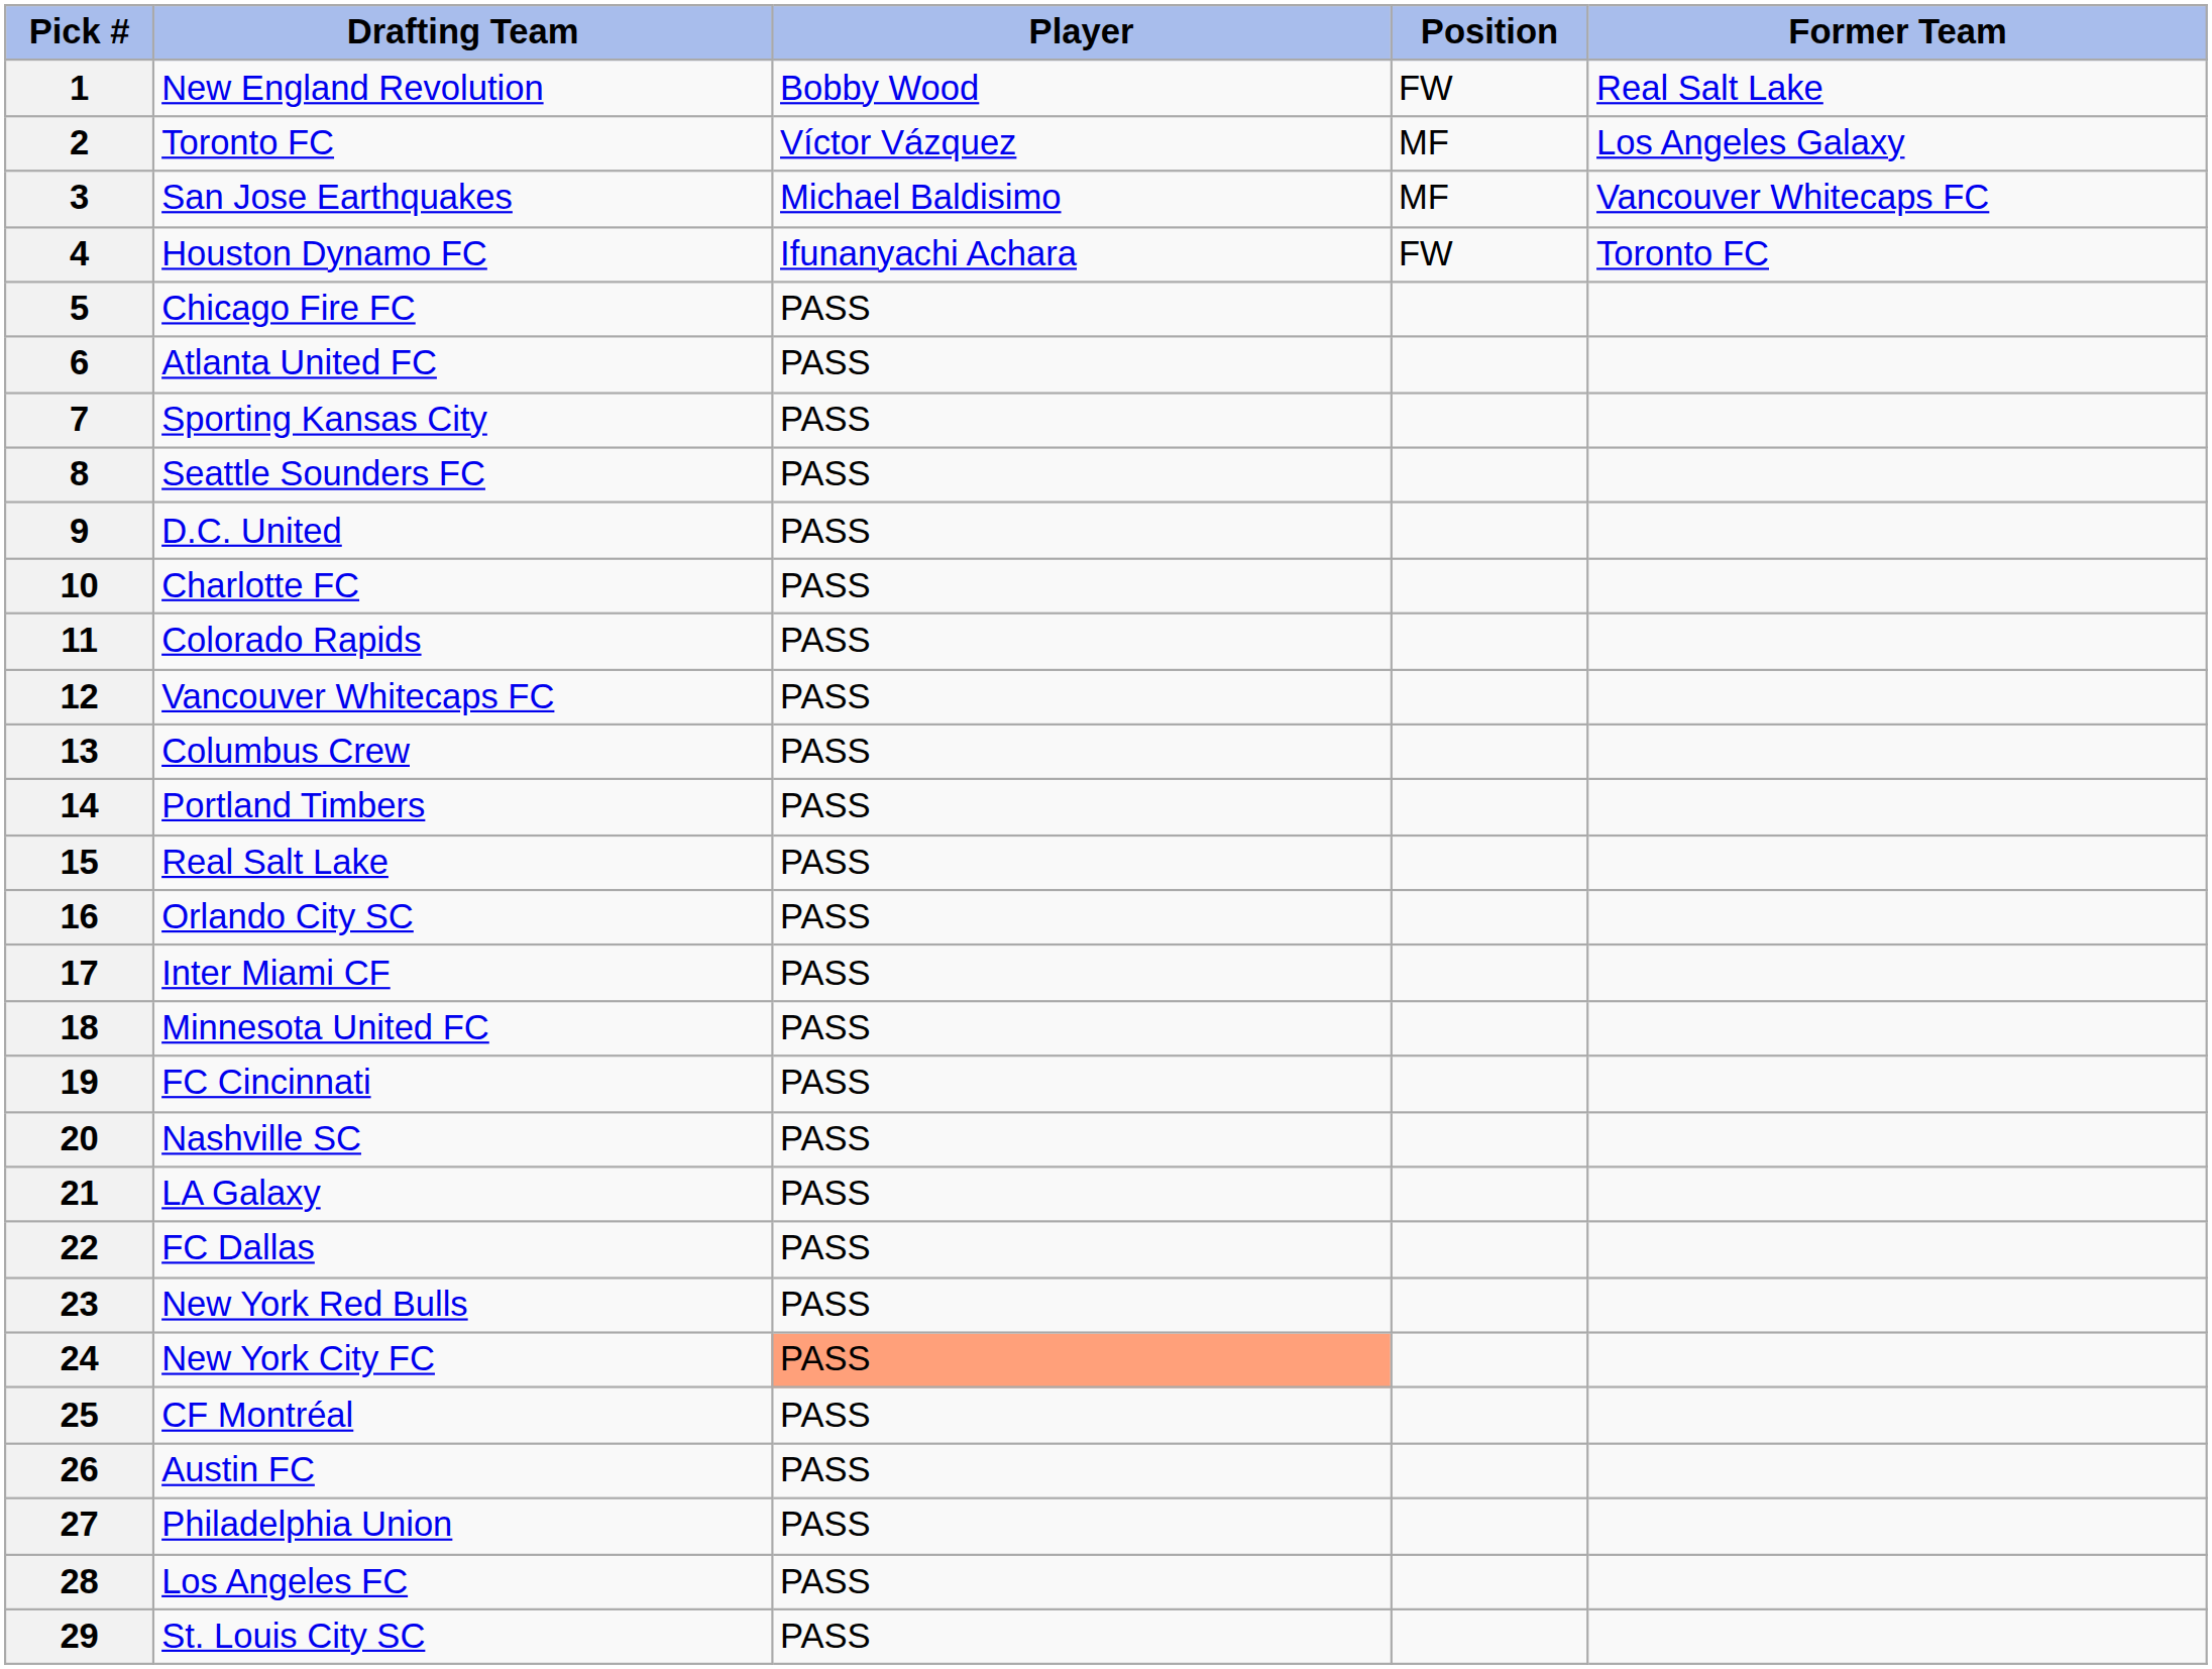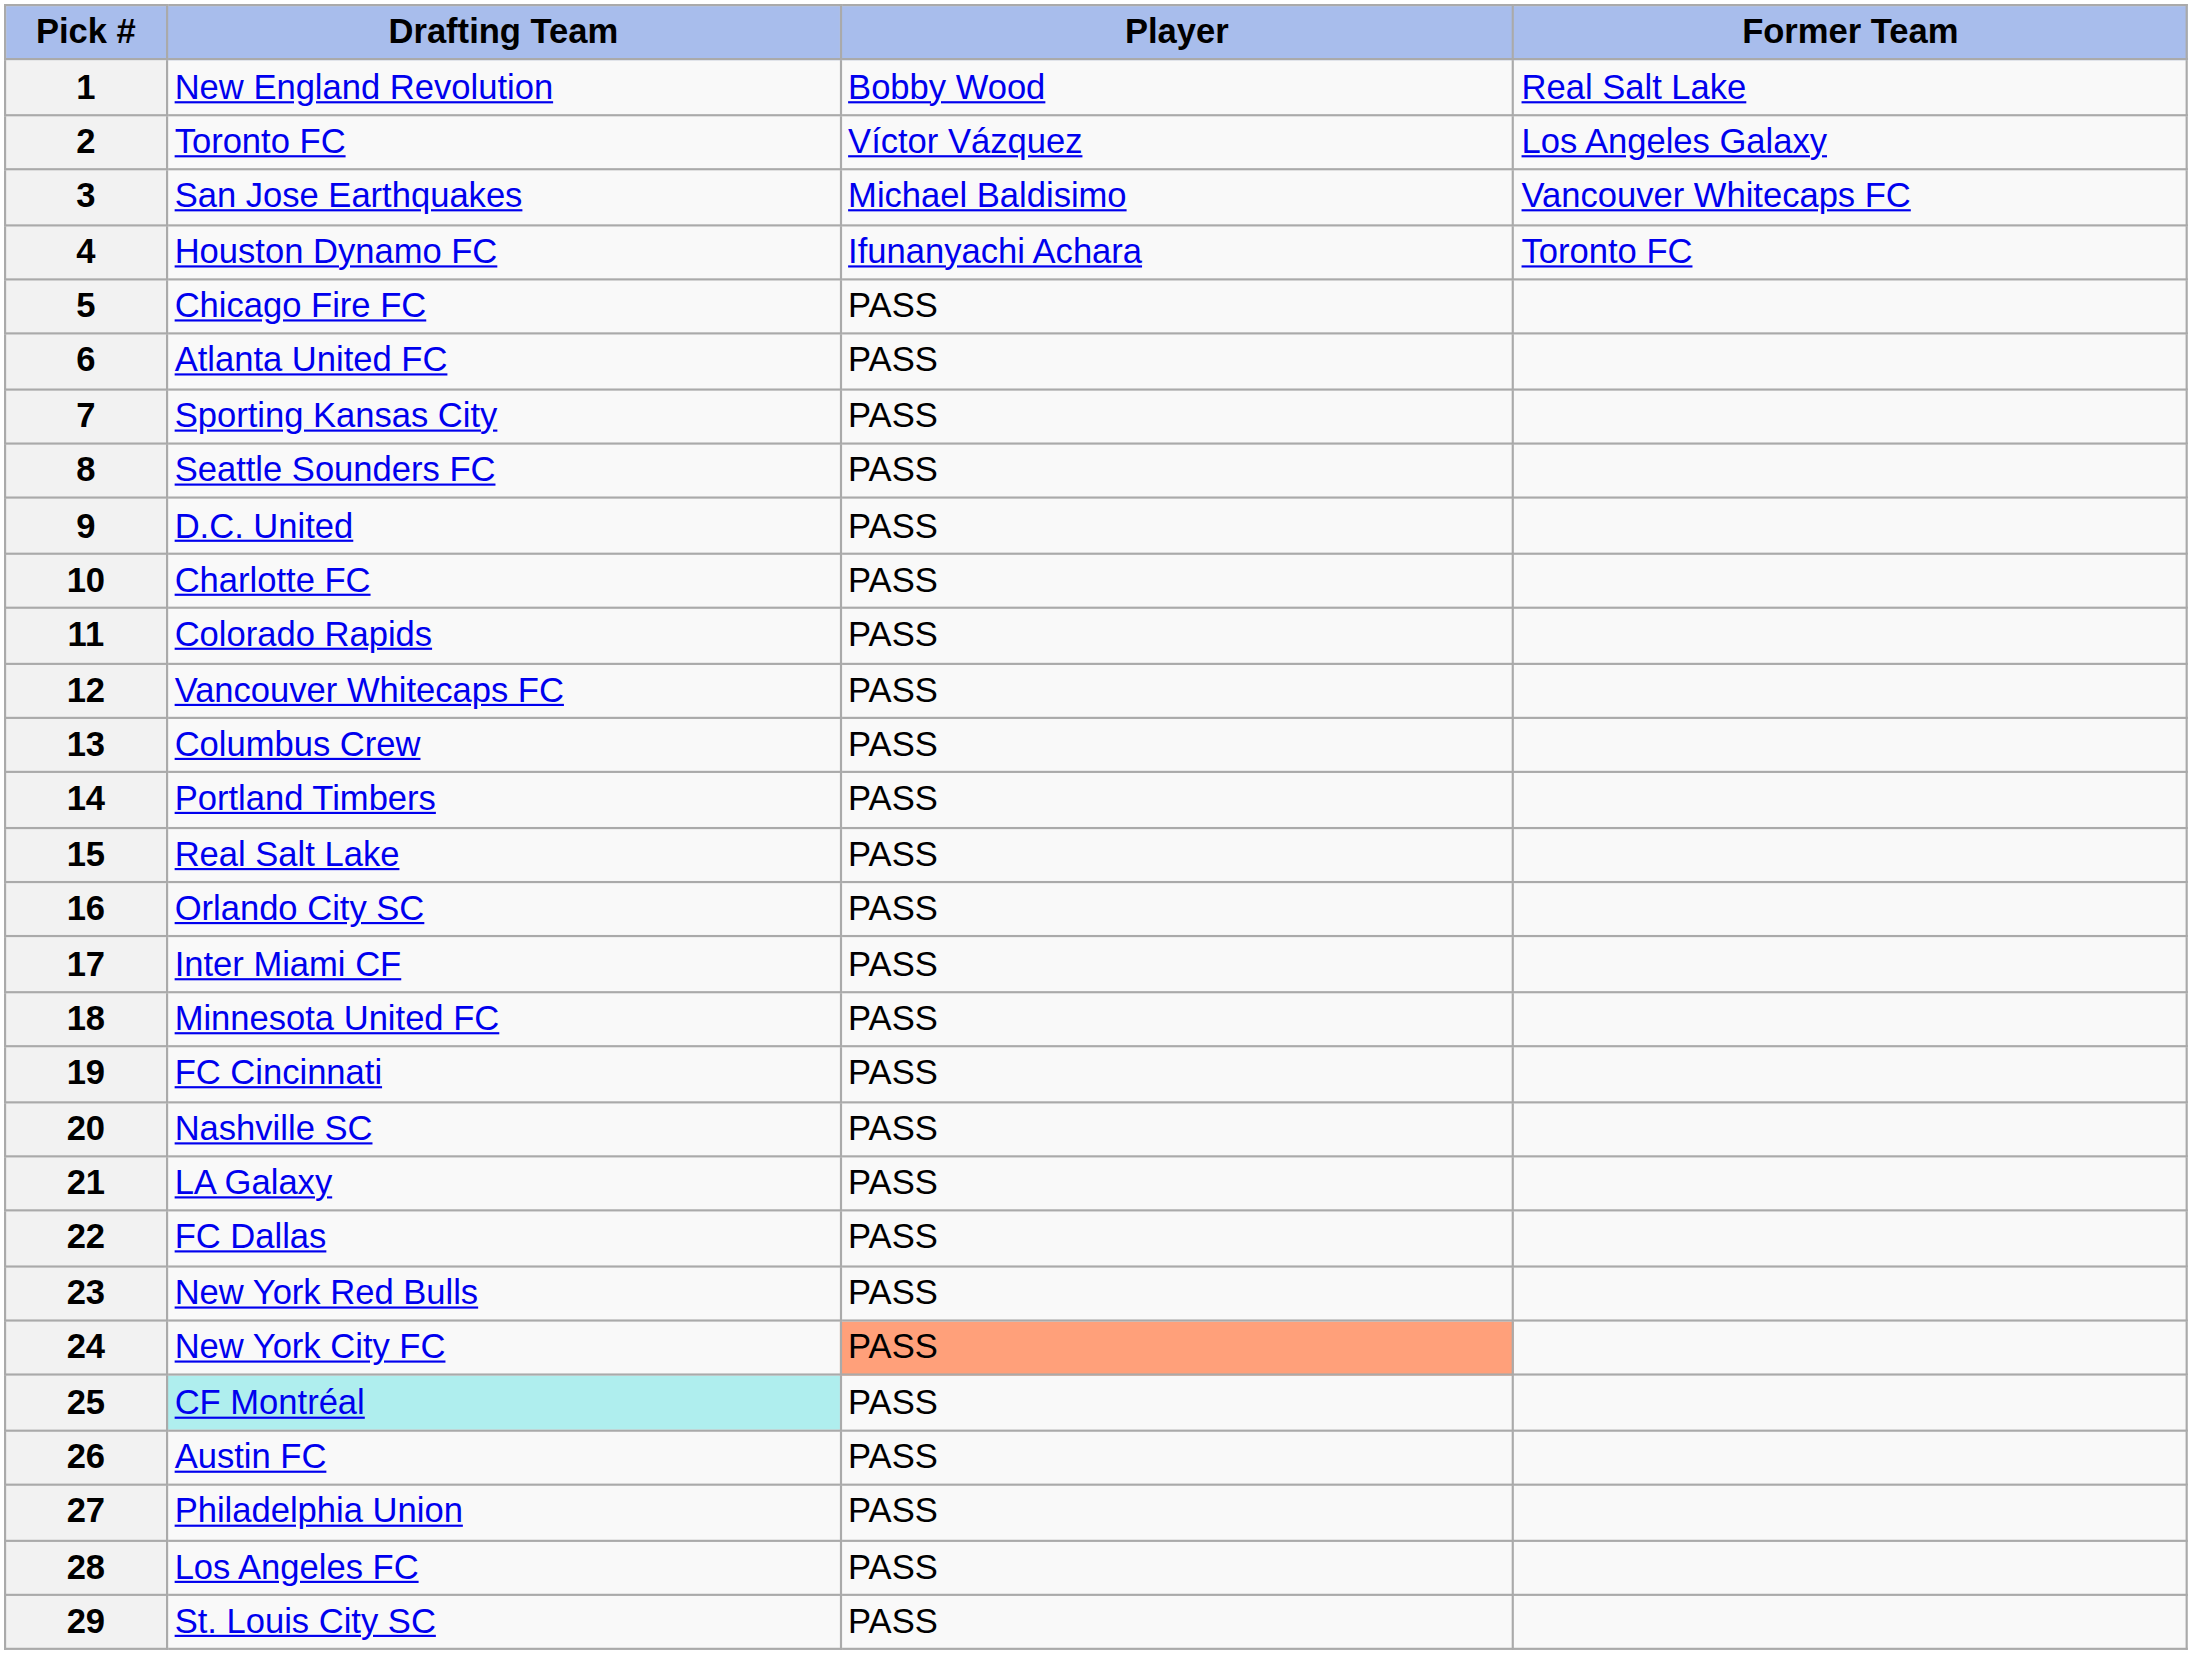- column: Position | FW | MF | MF | FW
25 | Drafting Team: no background -> paleturquoise background
